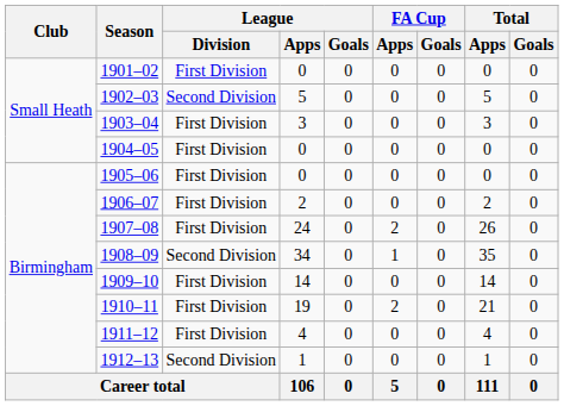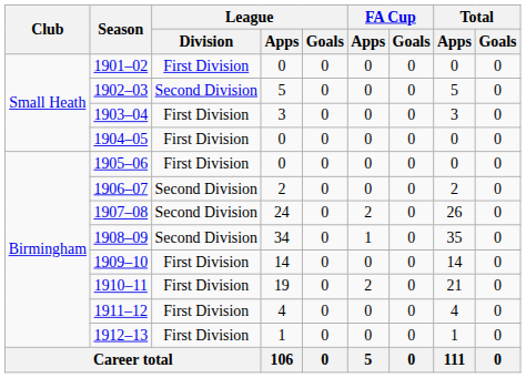1906–07 | League / Division: First Division -> Second Division
1907–08 | League / Division: First Division -> Second Division
1912–13 | League / Division: Second Division -> First Division
